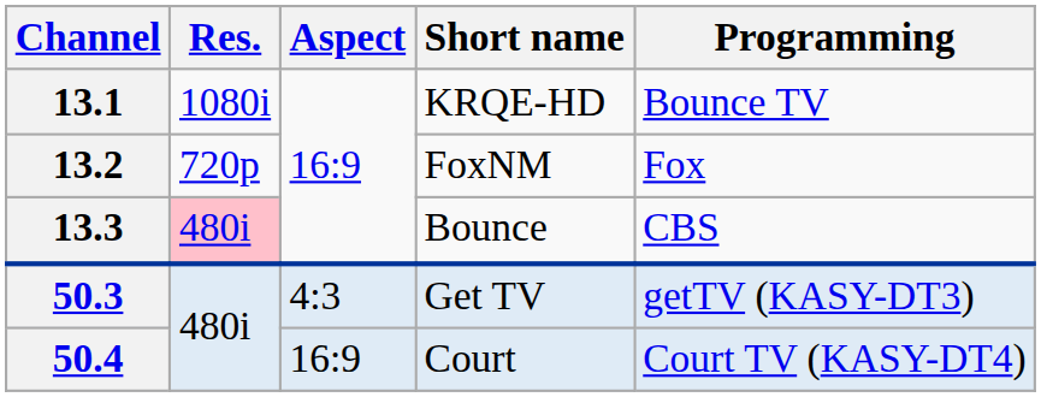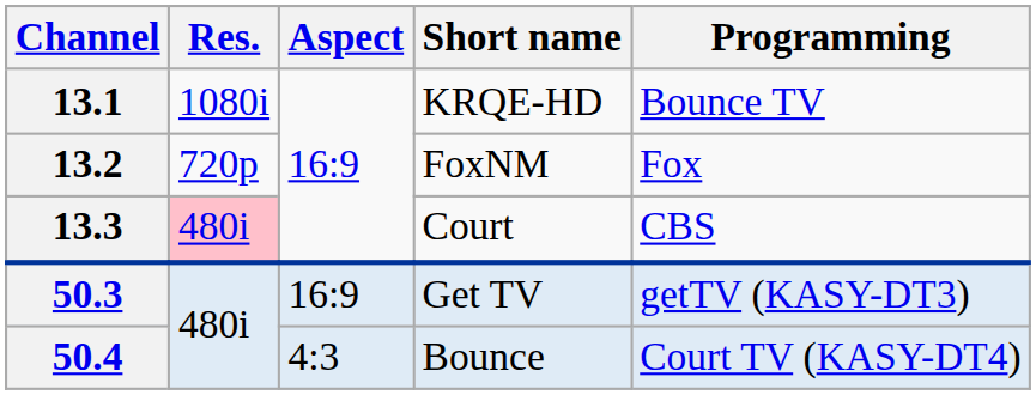13.3 | Short name: Bounce -> Court
50.3 | Aspect: 4:3 -> 16:9
50.4 | Aspect: 16:9 -> 4:3
50.4 | Short name: Court -> Bounce
